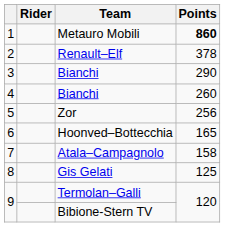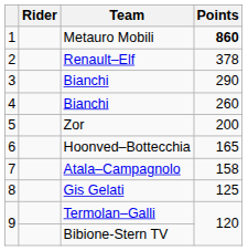Zor | Points: 256 -> 200
